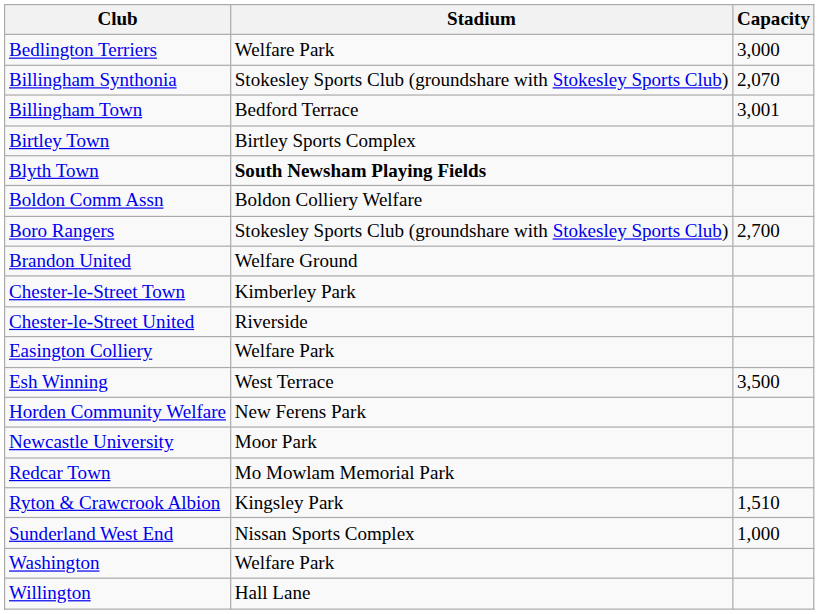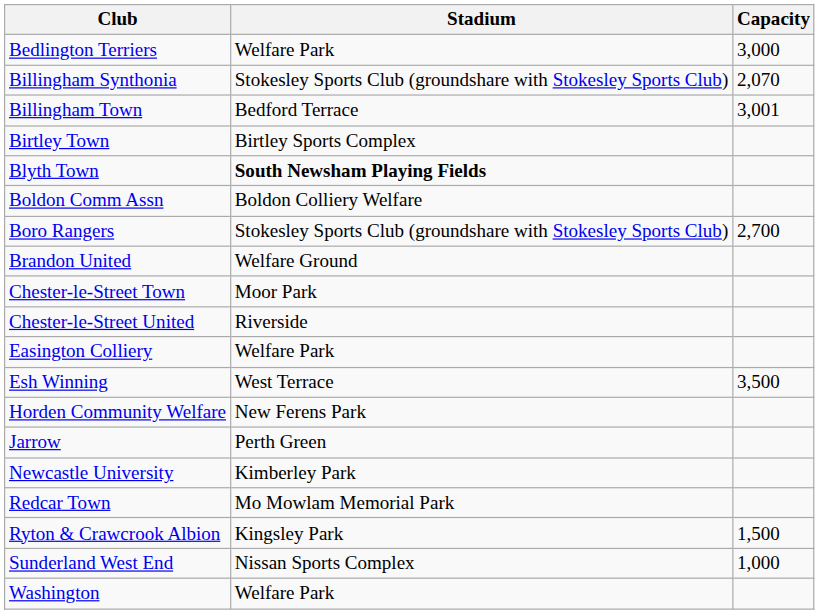Chester-le-Street Town | Stadium: Kimberley Park -> Moor Park
+ row: Jarrow | Perth Green
Newcastle University | Stadium: Moor Park -> Kimberley Park
Ryton & Crawcrook Albion | Capacity: 1,510 -> 1,500
- row: Willington | Hall Lane
